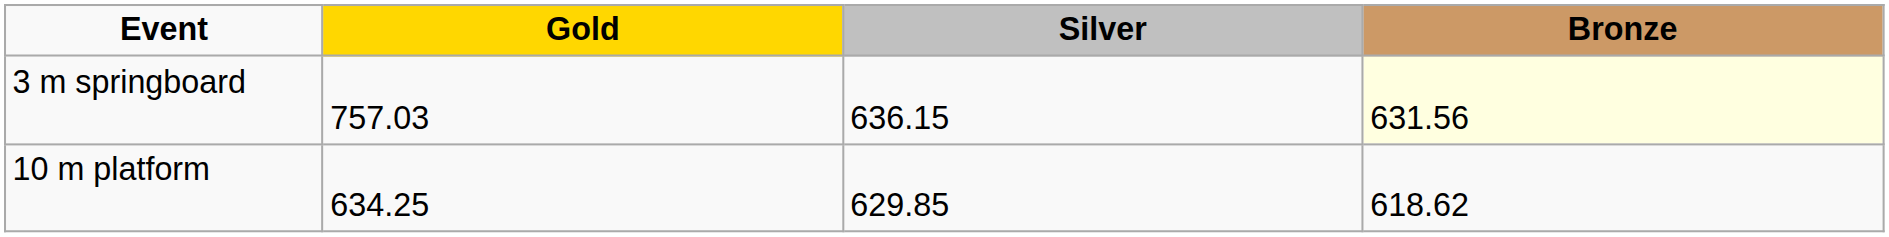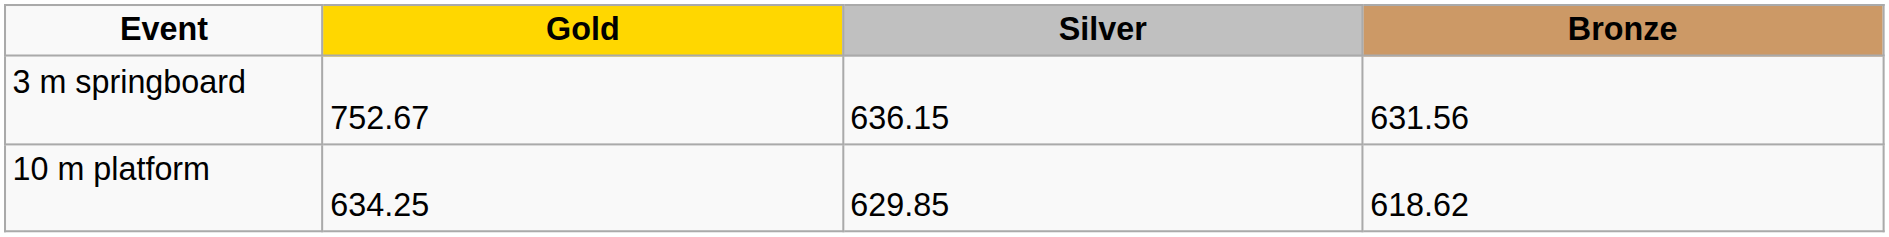3 m springboard | Gold: 757.03 -> 752.67
3 m springboard | Bronze: lightyellow background -> no background
